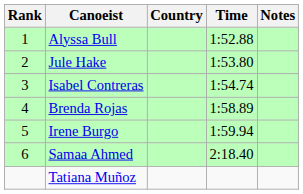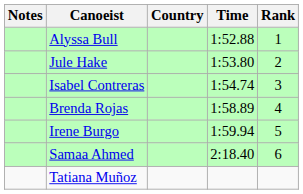columns swapped: Rank <-> Notes
